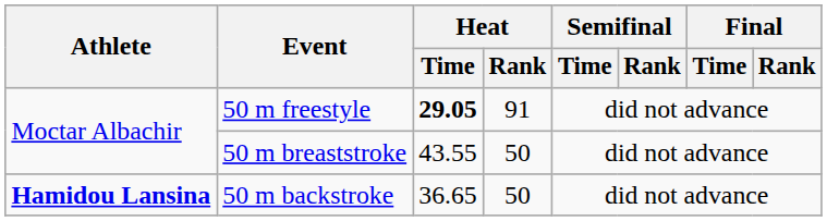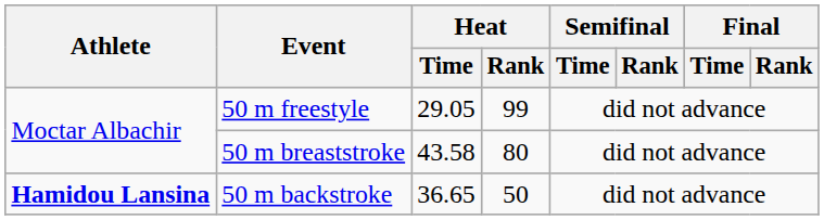50 m freestyle | Heat / Time: bold -> normal
50 m freestyle | Heat / Rank: 91 -> 99
50 m breaststroke | Heat / Time: 43.55 -> 43.58
50 m breaststroke | Heat / Rank: 50 -> 80
